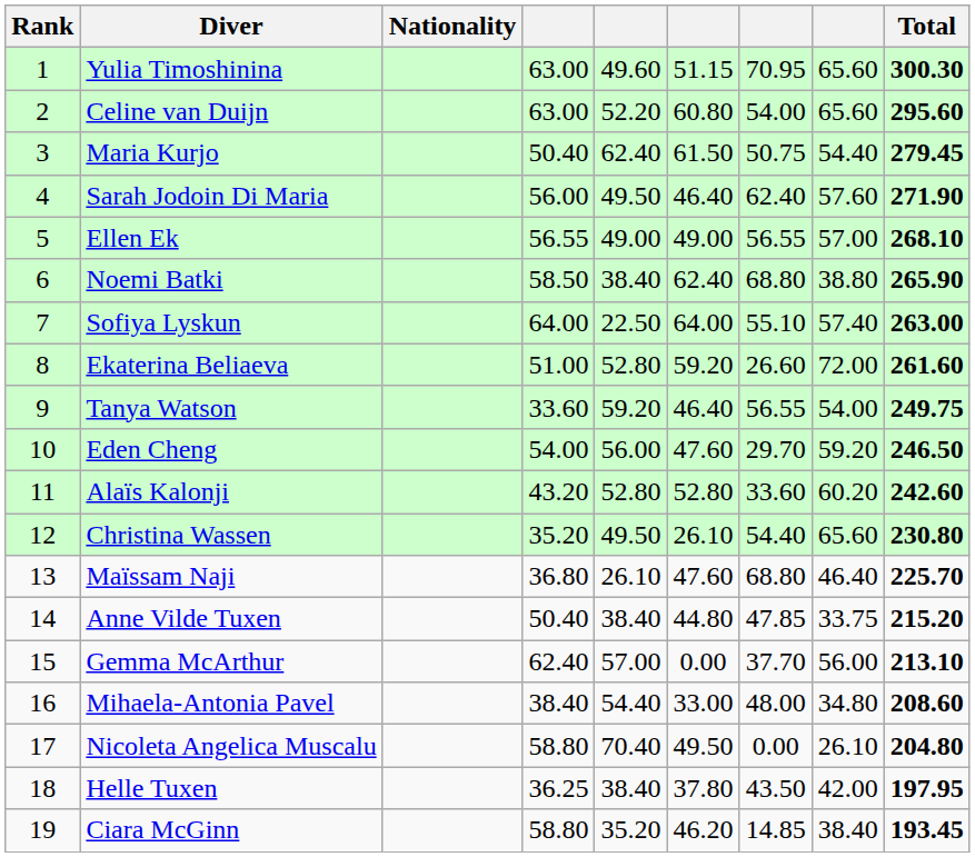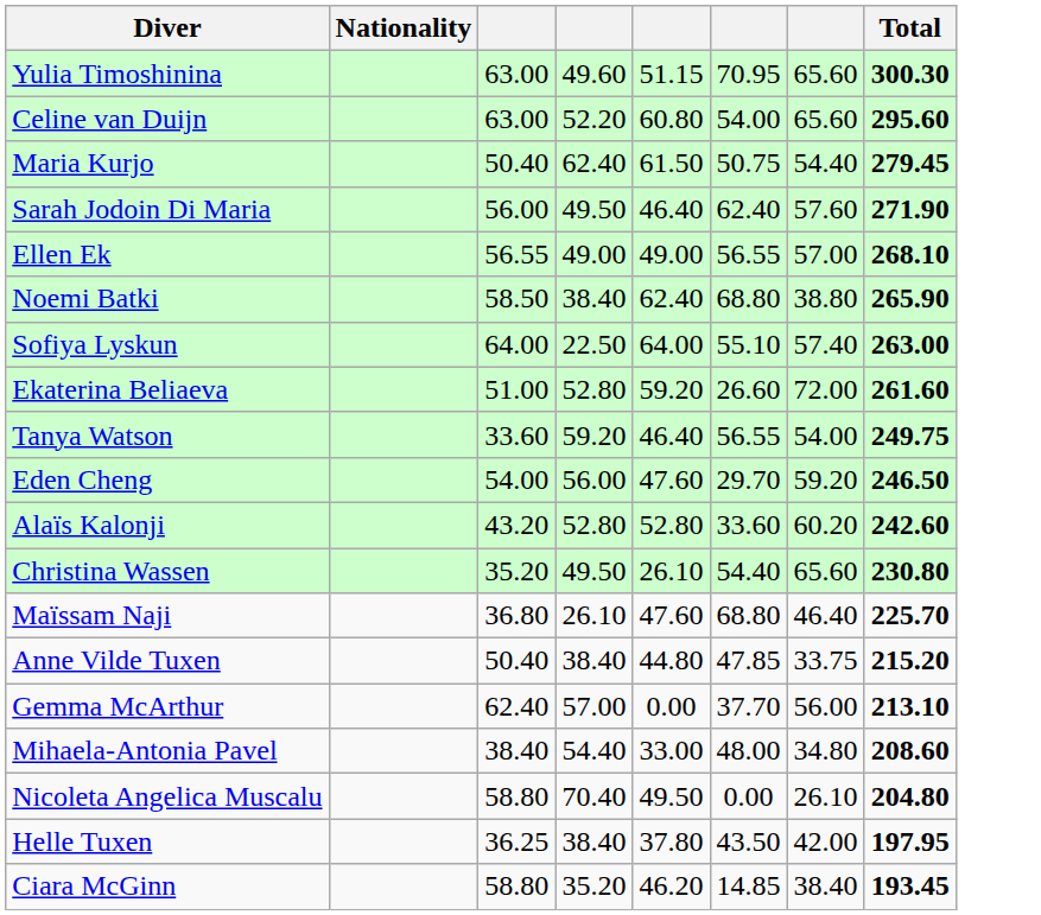- column: Rank | 1 | 2 | 3 | 4 | 5 | 6 | 7 | 8 | 9 | 10 | 11 | 12 | 13 | 14 | 15 | 16 | 17 | 18 | 19
